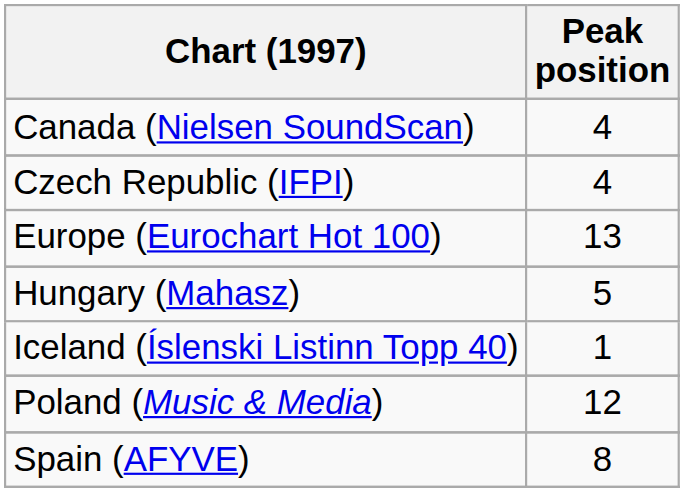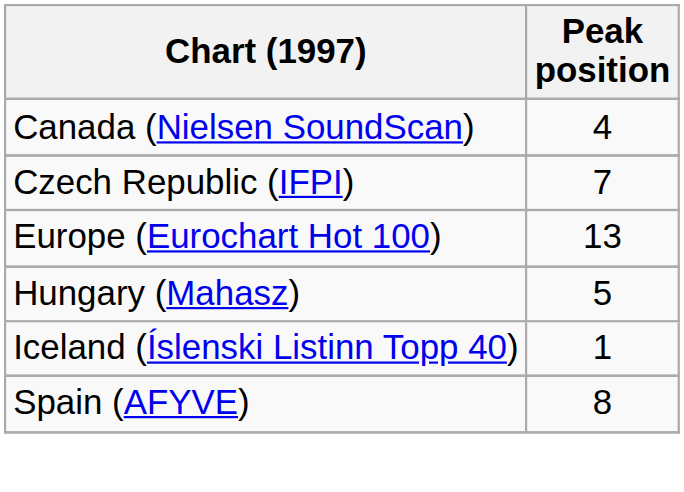Czech Republic (IFPI) | Peak position: 4 -> 7
- row: Poland (Music & Media) | 12
